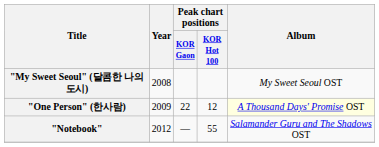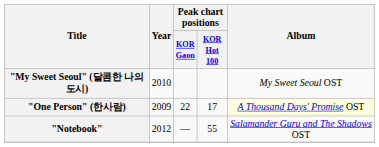"My Sweet Seoul" (달콤한 나의 도시) | Year: 2008 -> 2010
"One Person" (한사람) | Peak chart positions / KOR Hot 100: 12 -> 17
